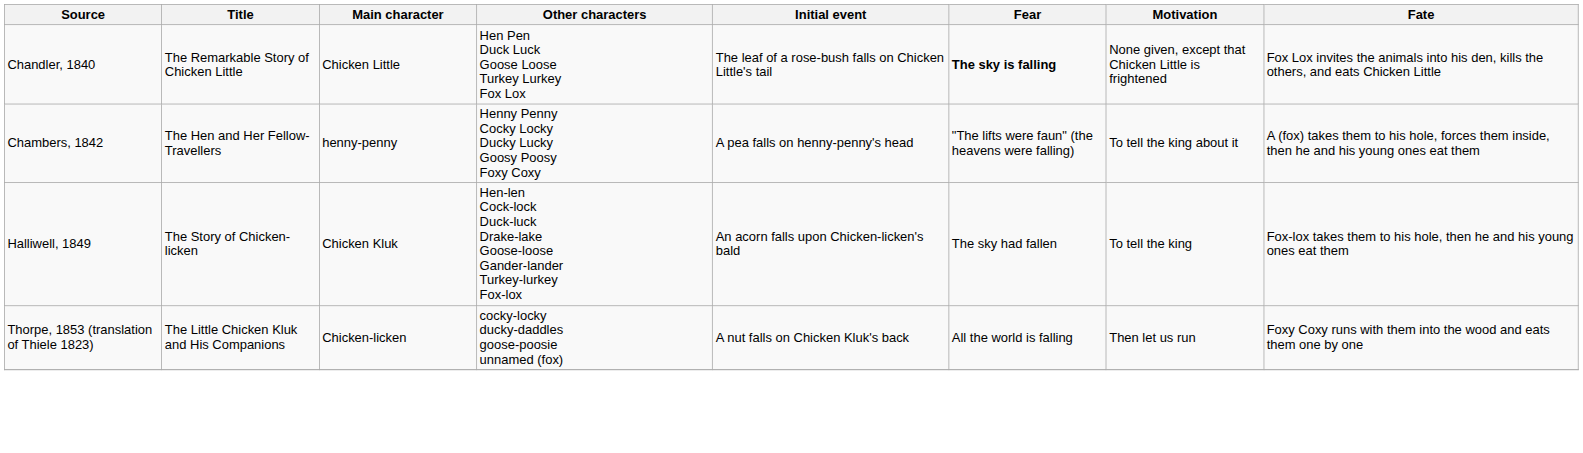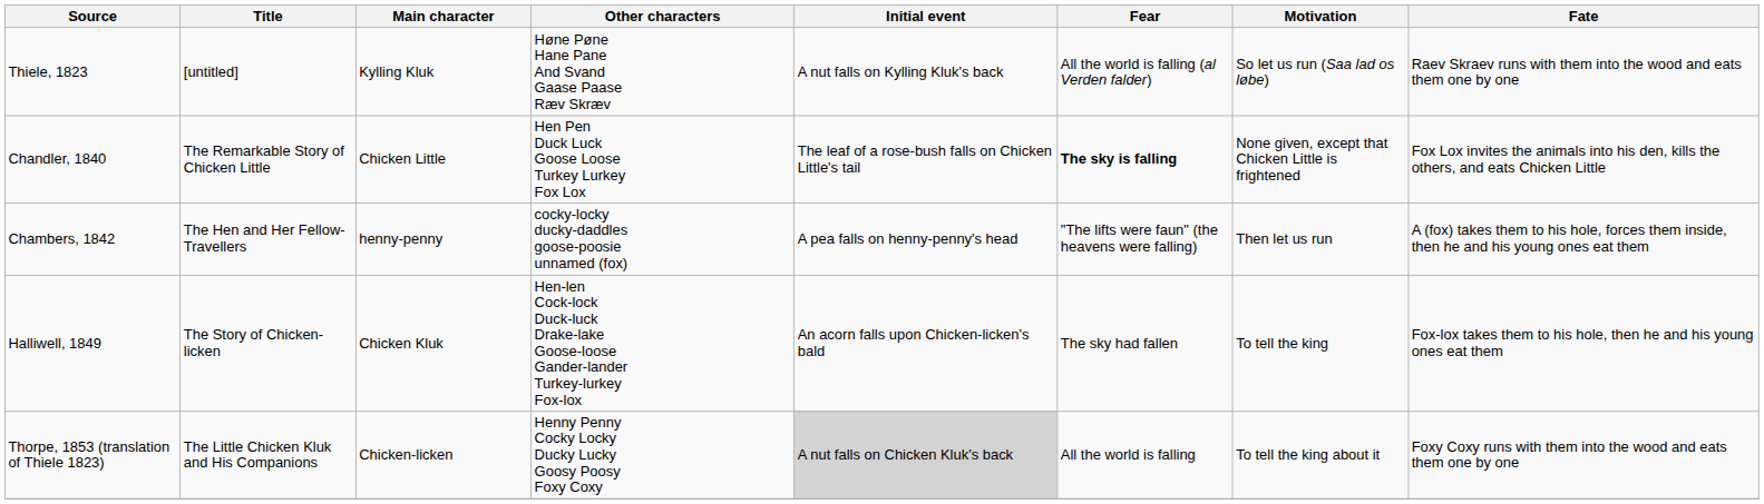+ row: Thiele, 1823 | [untitled] | Kylling Kluk | Høne Pøne Hane Pane And Svand Gaase Paase Ræv Skræv | A nut falls on Kylling Kluk's back | All the world is falling (al Verden falder) | So let us run (Saa lad os løbe) | Raev Skraev runs with them into the wood and eats them one by one
Chambers, 1842 | Other characters: Henny Penny Cocky Locky Ducky Lucky Goosy Poosy Foxy Coxy -> cocky-locky ducky-daddles goose-poosie unnamed (fox)
Chambers, 1842 | Motivation: To tell the king about it -> Then let us run
Thorpe, 1853 (translation of Thiele 1823) | Other characters: cocky-locky ducky-daddles goose-poosie unnamed (fox) -> Henny Penny Cocky Locky Ducky Lucky Goosy Poosy Foxy Coxy
Thorpe, 1853 (translation of Thiele 1823) | Initial event: no background -> lightgrey background
Thorpe, 1853 (translation of Thiele 1823) | Motivation: Then let us run -> To tell the king about it
